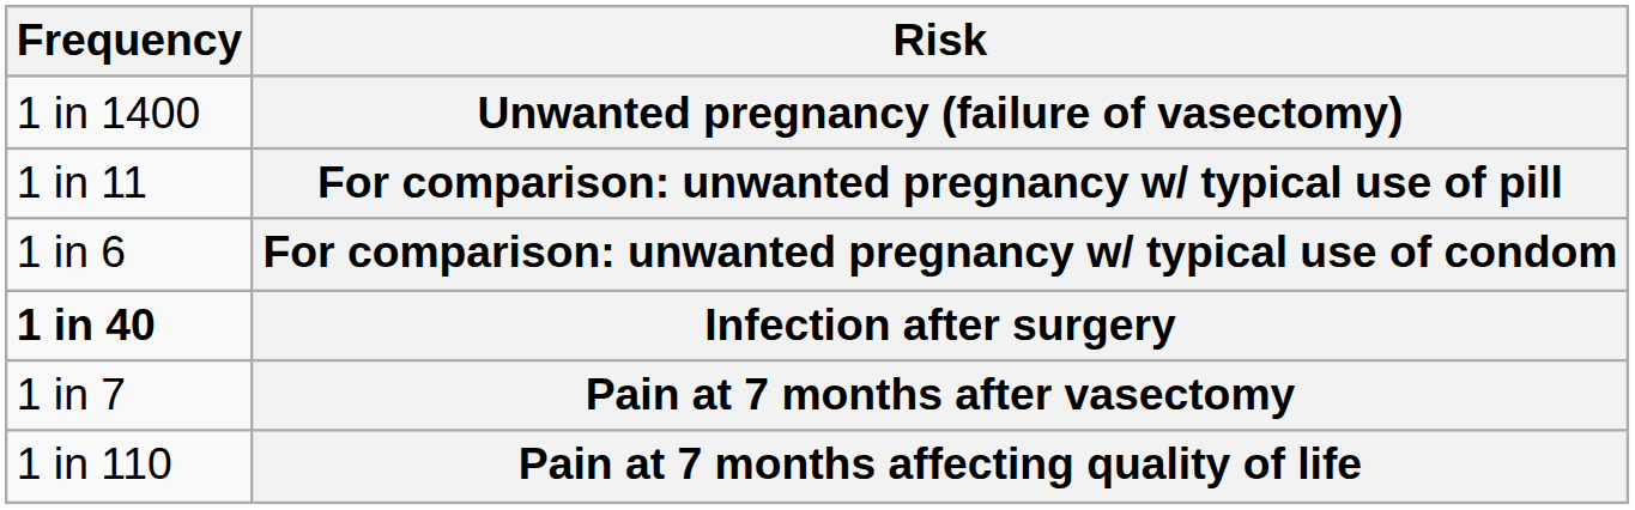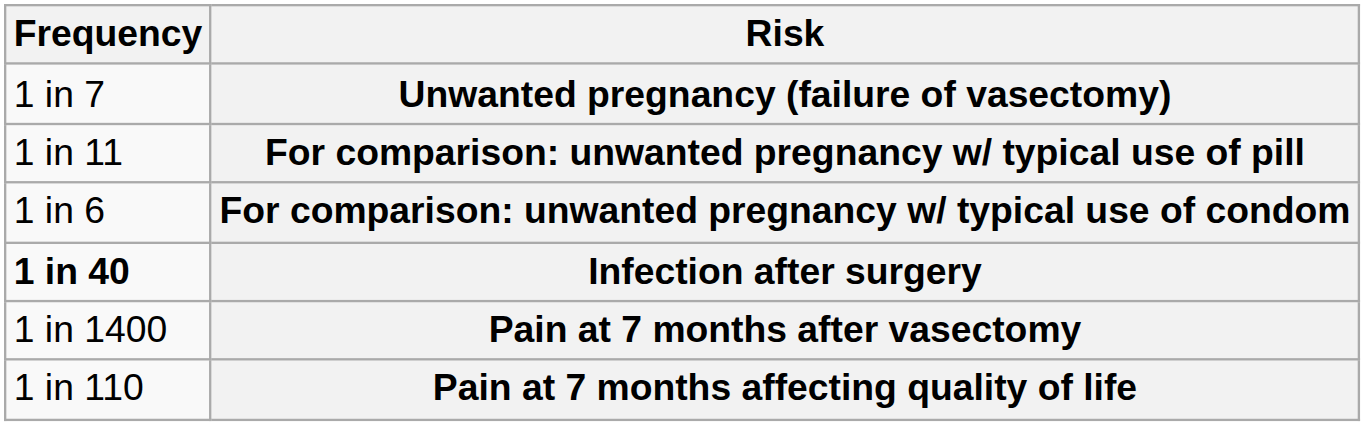Unwanted pregnancy (failure of vasectomy) | Frequency: 1 in 1400 -> 1 in 7
Pain at 7 months after vasectomy | Frequency: 1 in 7 -> 1 in 1400
